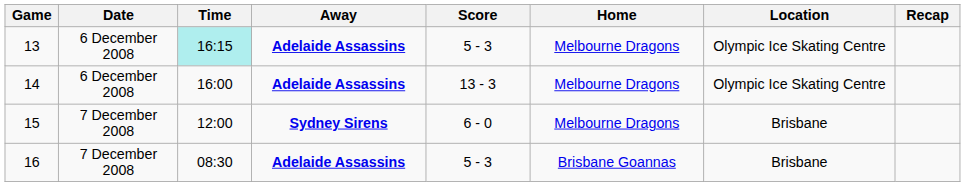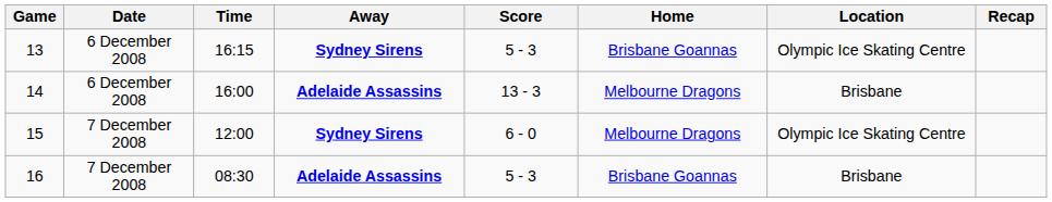13 | Time: paleturquoise background -> no background
13 | Away: Adelaide Assassins -> Sydney Sirens
13 | Home: Melbourne Dragons -> Brisbane Goannas
14 | Location: Olympic Ice Skating Centre -> Brisbane
15 | Location: Brisbane -> Olympic Ice Skating Centre
